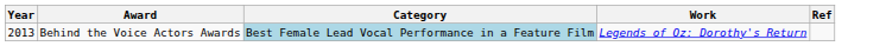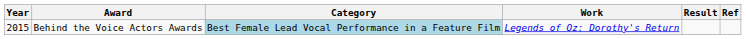+ column: Result
Behind the Voice Actors Awards | Year: 2013 -> 2015
